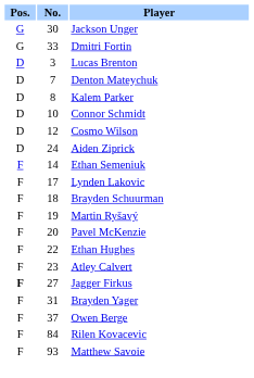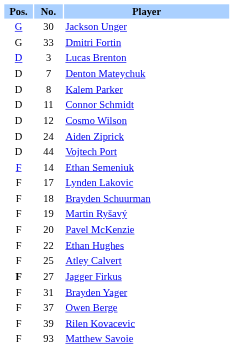Connor Schmidt | No.: 10 -> 11
+ row: D | 44 | Vojtech Port
Atley Calvert | No.: 23 -> 25
Rilen Kovacevic | No.: 84 -> 39
